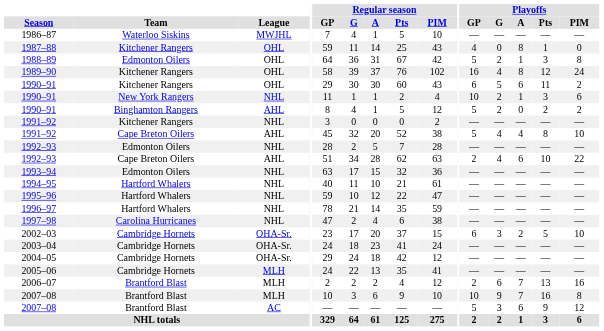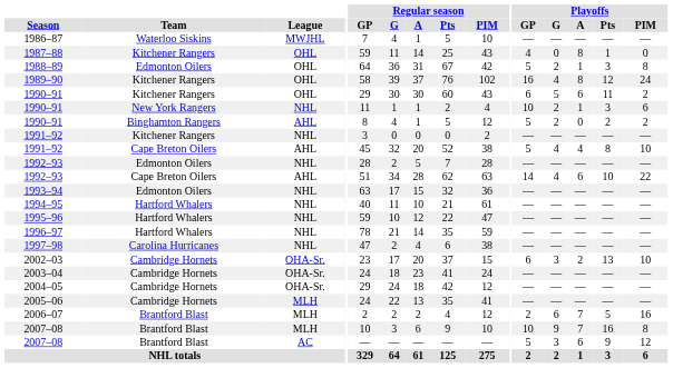1992–93 / AHL | Playoffs / GP: 2 -> 14
2002–03 | Playoffs / Pts: 5 -> 13
2006–07 | Playoffs / Pts: 13 -> 5
